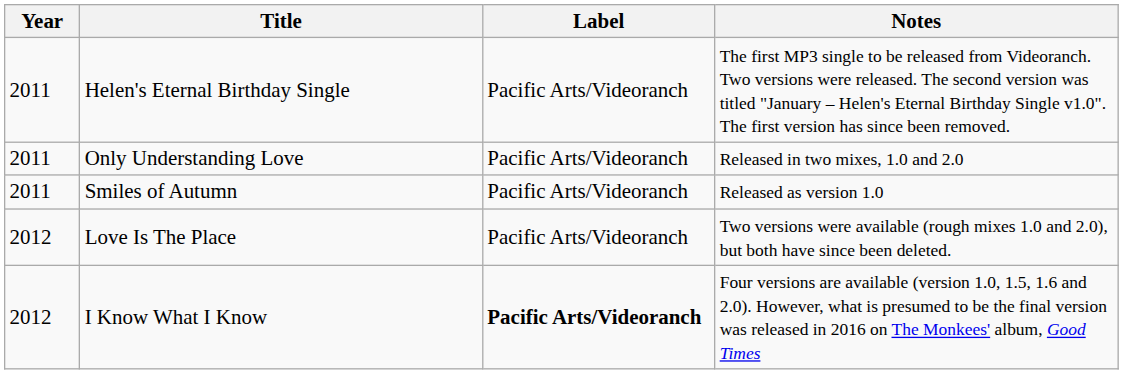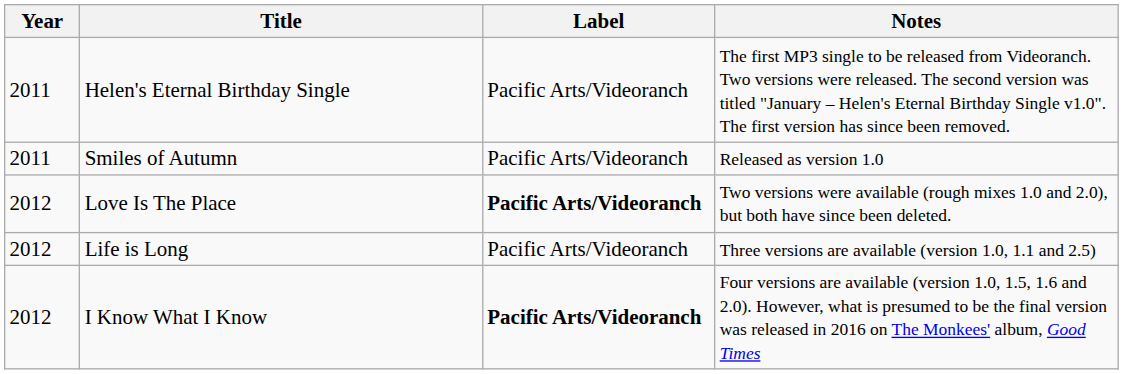- row: 2011 | Only Understanding Love | Pacific Arts/Videoranch | Released in two mixes, 1.0 and 2.0
Love Is The Place | Label: normal -> bold
+ row: 2012 | Life is Long | Pacific Arts/Videoranch | Three versions are available (version 1.0, 1.1 and 2.5)
